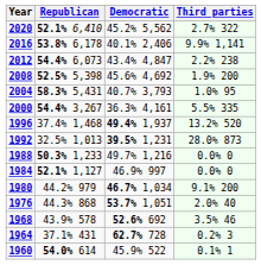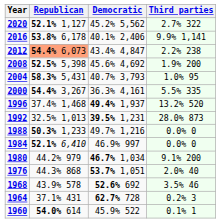2020 | Republican: 52.1% 6,410 -> 52.1% 1,127
2012 | Republican: no background -> lightsalmon background
1984 | Republican: 52.1% 1,127 -> 52.1% 6,410
